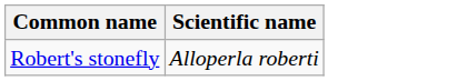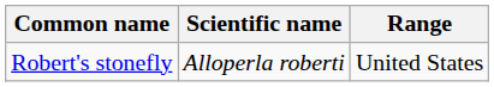+ column: Range | United States
